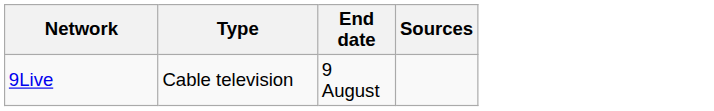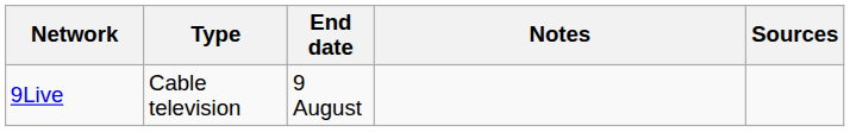+ column: Notes
